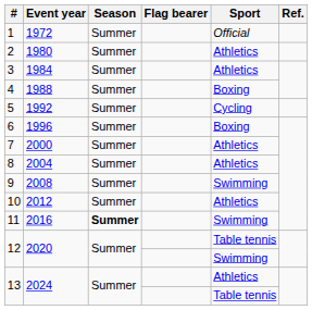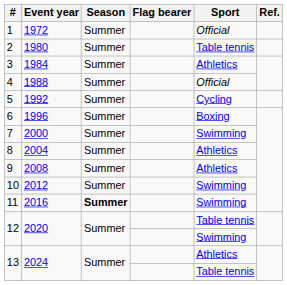2 | Sport: Athletics -> Table tennis
4 | Sport: Boxing -> Official
7 | Sport: Athletics -> Swimming
9 | Sport: Swimming -> Athletics
10 | Sport: Athletics -> Swimming
